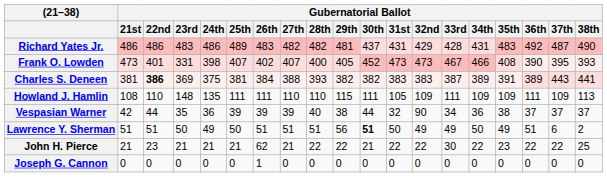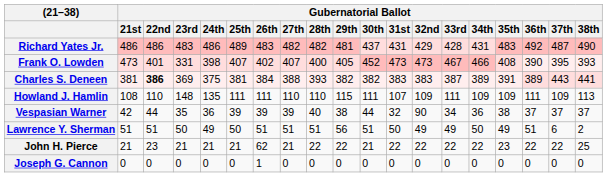Howland J. Hamlin | Gubernatorial Ballot / 31st: 105 -> 107
Lawrence Y. Sherman | Gubernatorial Ballot / 30th: bold -> normal
John H. Pierce | Gubernatorial Ballot / 33rd: 30 -> 22
